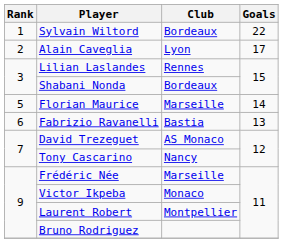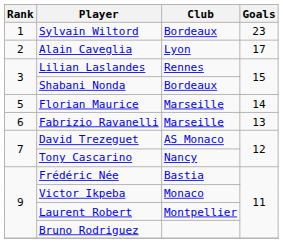Sylvain Wiltord | Goals: 22 -> 23
Fabrizio Ravanelli | Club: Bastia -> Marseille
Frédéric Née | Club: Marseille -> Bastia
